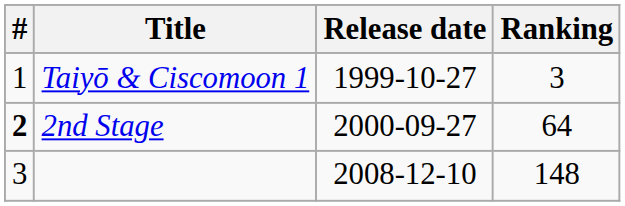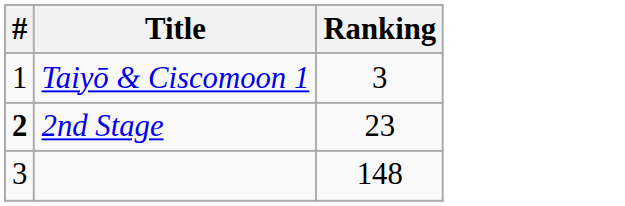- column: Release date | 1999-10-27 | 2000-09-27 | 2008-12-10
2nd Stage | Ranking: 64 -> 23
